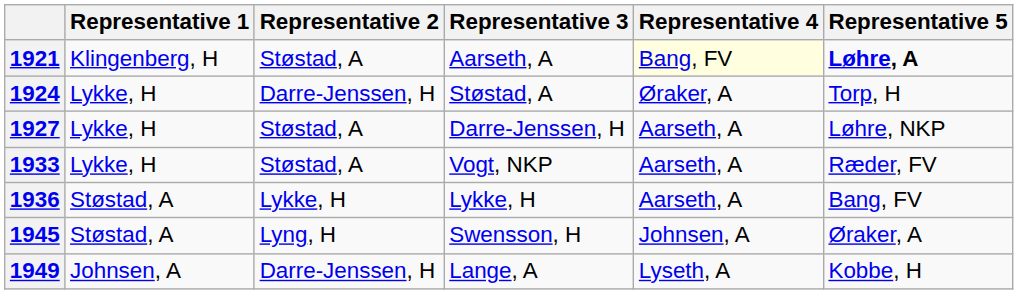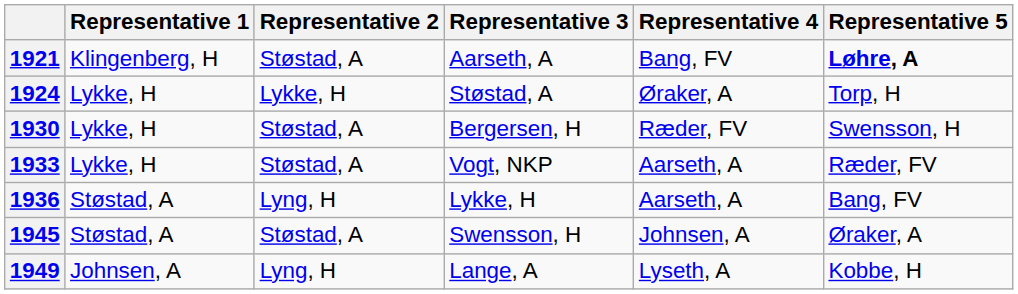1921 | Representative 4: lightyellow background -> no background
1924 | Representative 2: Darre-Jenssen, H -> Lykke, H
- row: 1927 | Lykke, H | Støstad, A | Darre-Jenssen, H | Aarseth, A | Løhre, NKP
+ row: 1930 | Lykke, H | Støstad, A | Bergersen, H | Ræder, FV | Swensson, H
1936 | Representative 2: Lykke, H -> Lyng, H
1945 | Representative 2: Lyng, H -> Støstad, A
1949 | Representative 2: Darre-Jenssen, H -> Lyng, H
